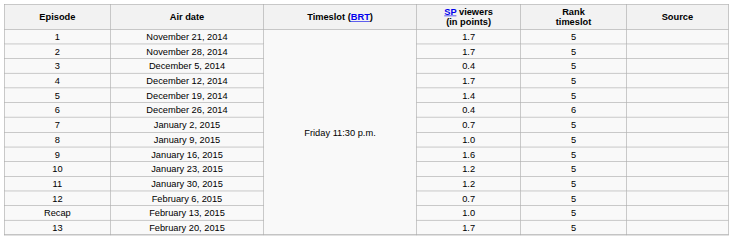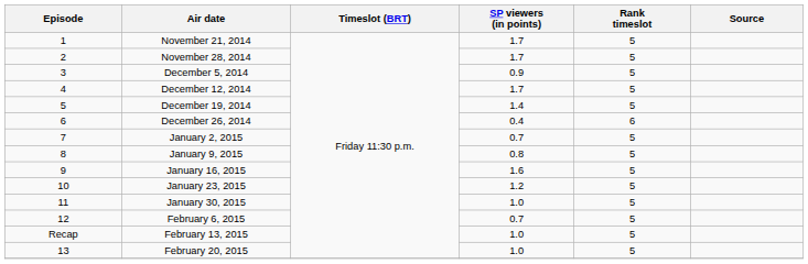December 5, 2014 | SP viewers (in points): 0.4 -> 0.9
January 9, 2015 | SP viewers (in points): 1.0 -> 0.8
January 30, 2015 | SP viewers (in points): 1.2 -> 1.0
February 20, 2015 | SP viewers (in points): 1.7 -> 1.0
